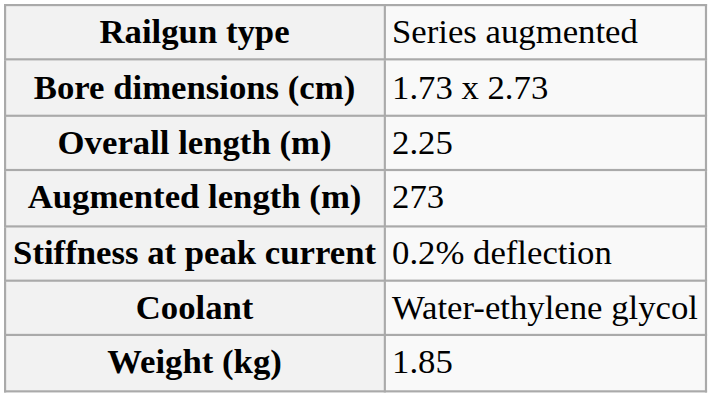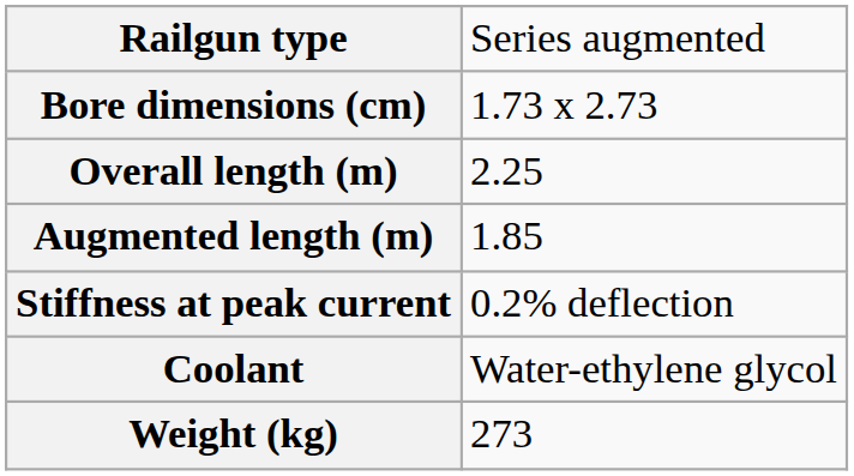Augmented length (m) | column 2: 273 -> 1.85
Weight (kg) | column 2: 1.85 -> 273
